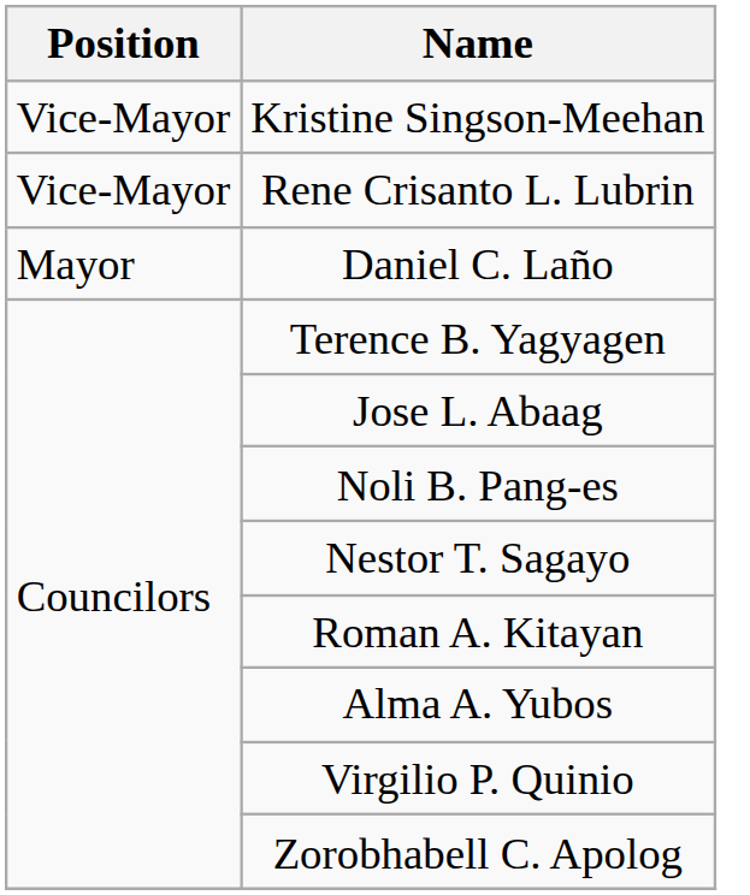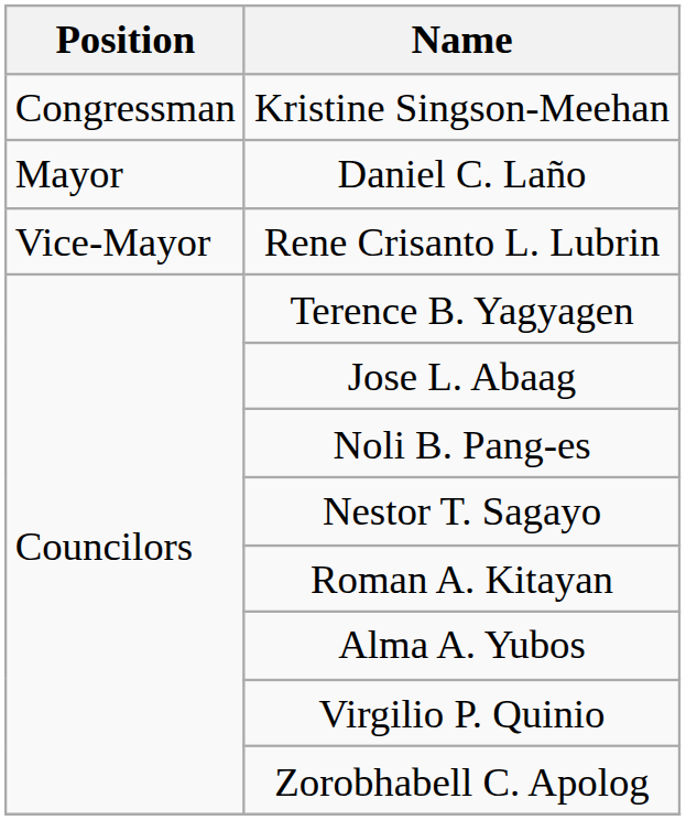Kristine Singson-Meehan | Position: Vice-Mayor -> Congressman
rows swapped: Daniel C. Laño <-> Rene Crisanto L. Lubrin
